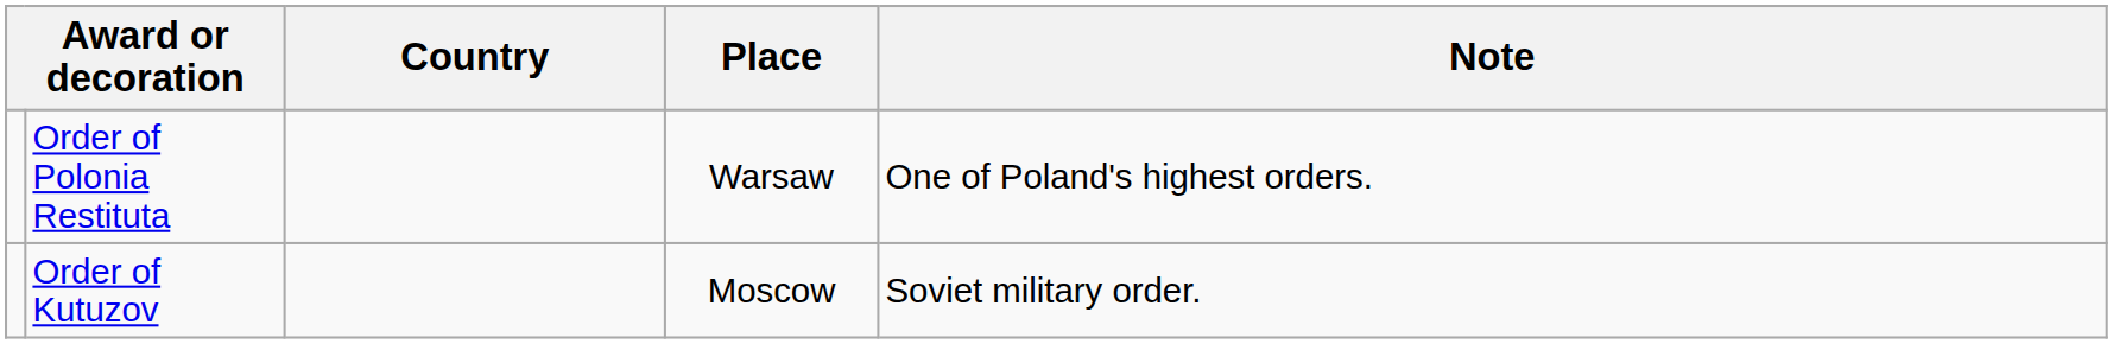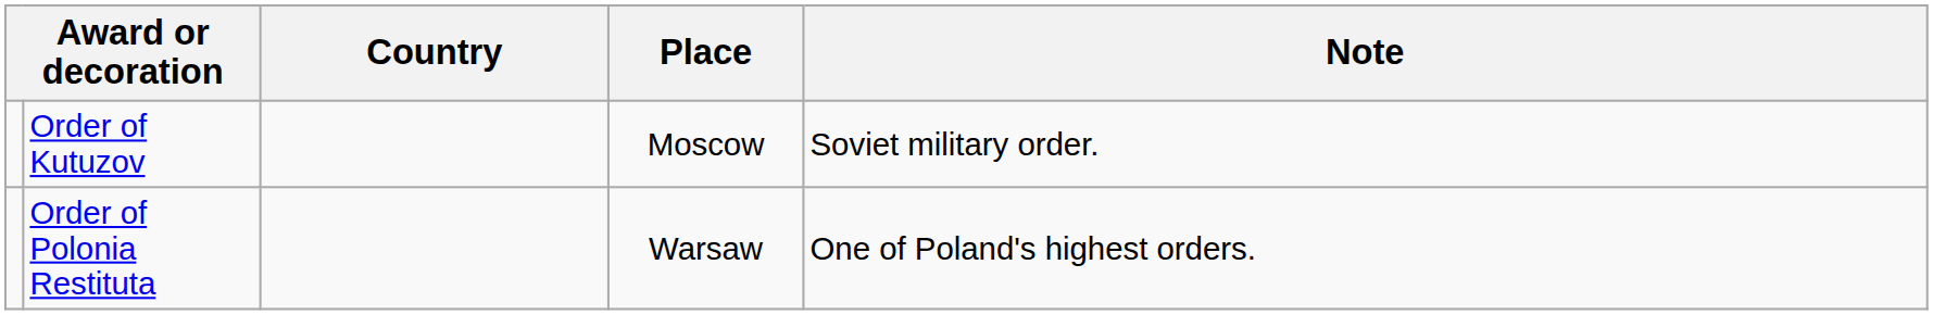rows swapped: Order of Polonia Restituta <-> Order of Kutuzov
